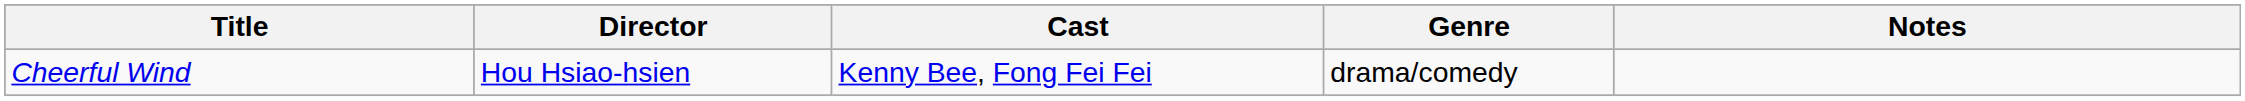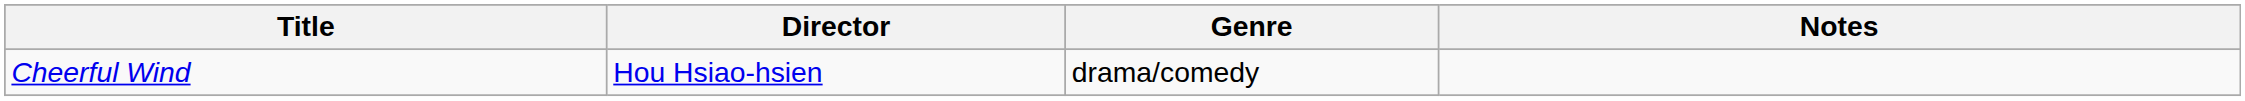- column: Cast | Kenny Bee, Fong Fei Fei
